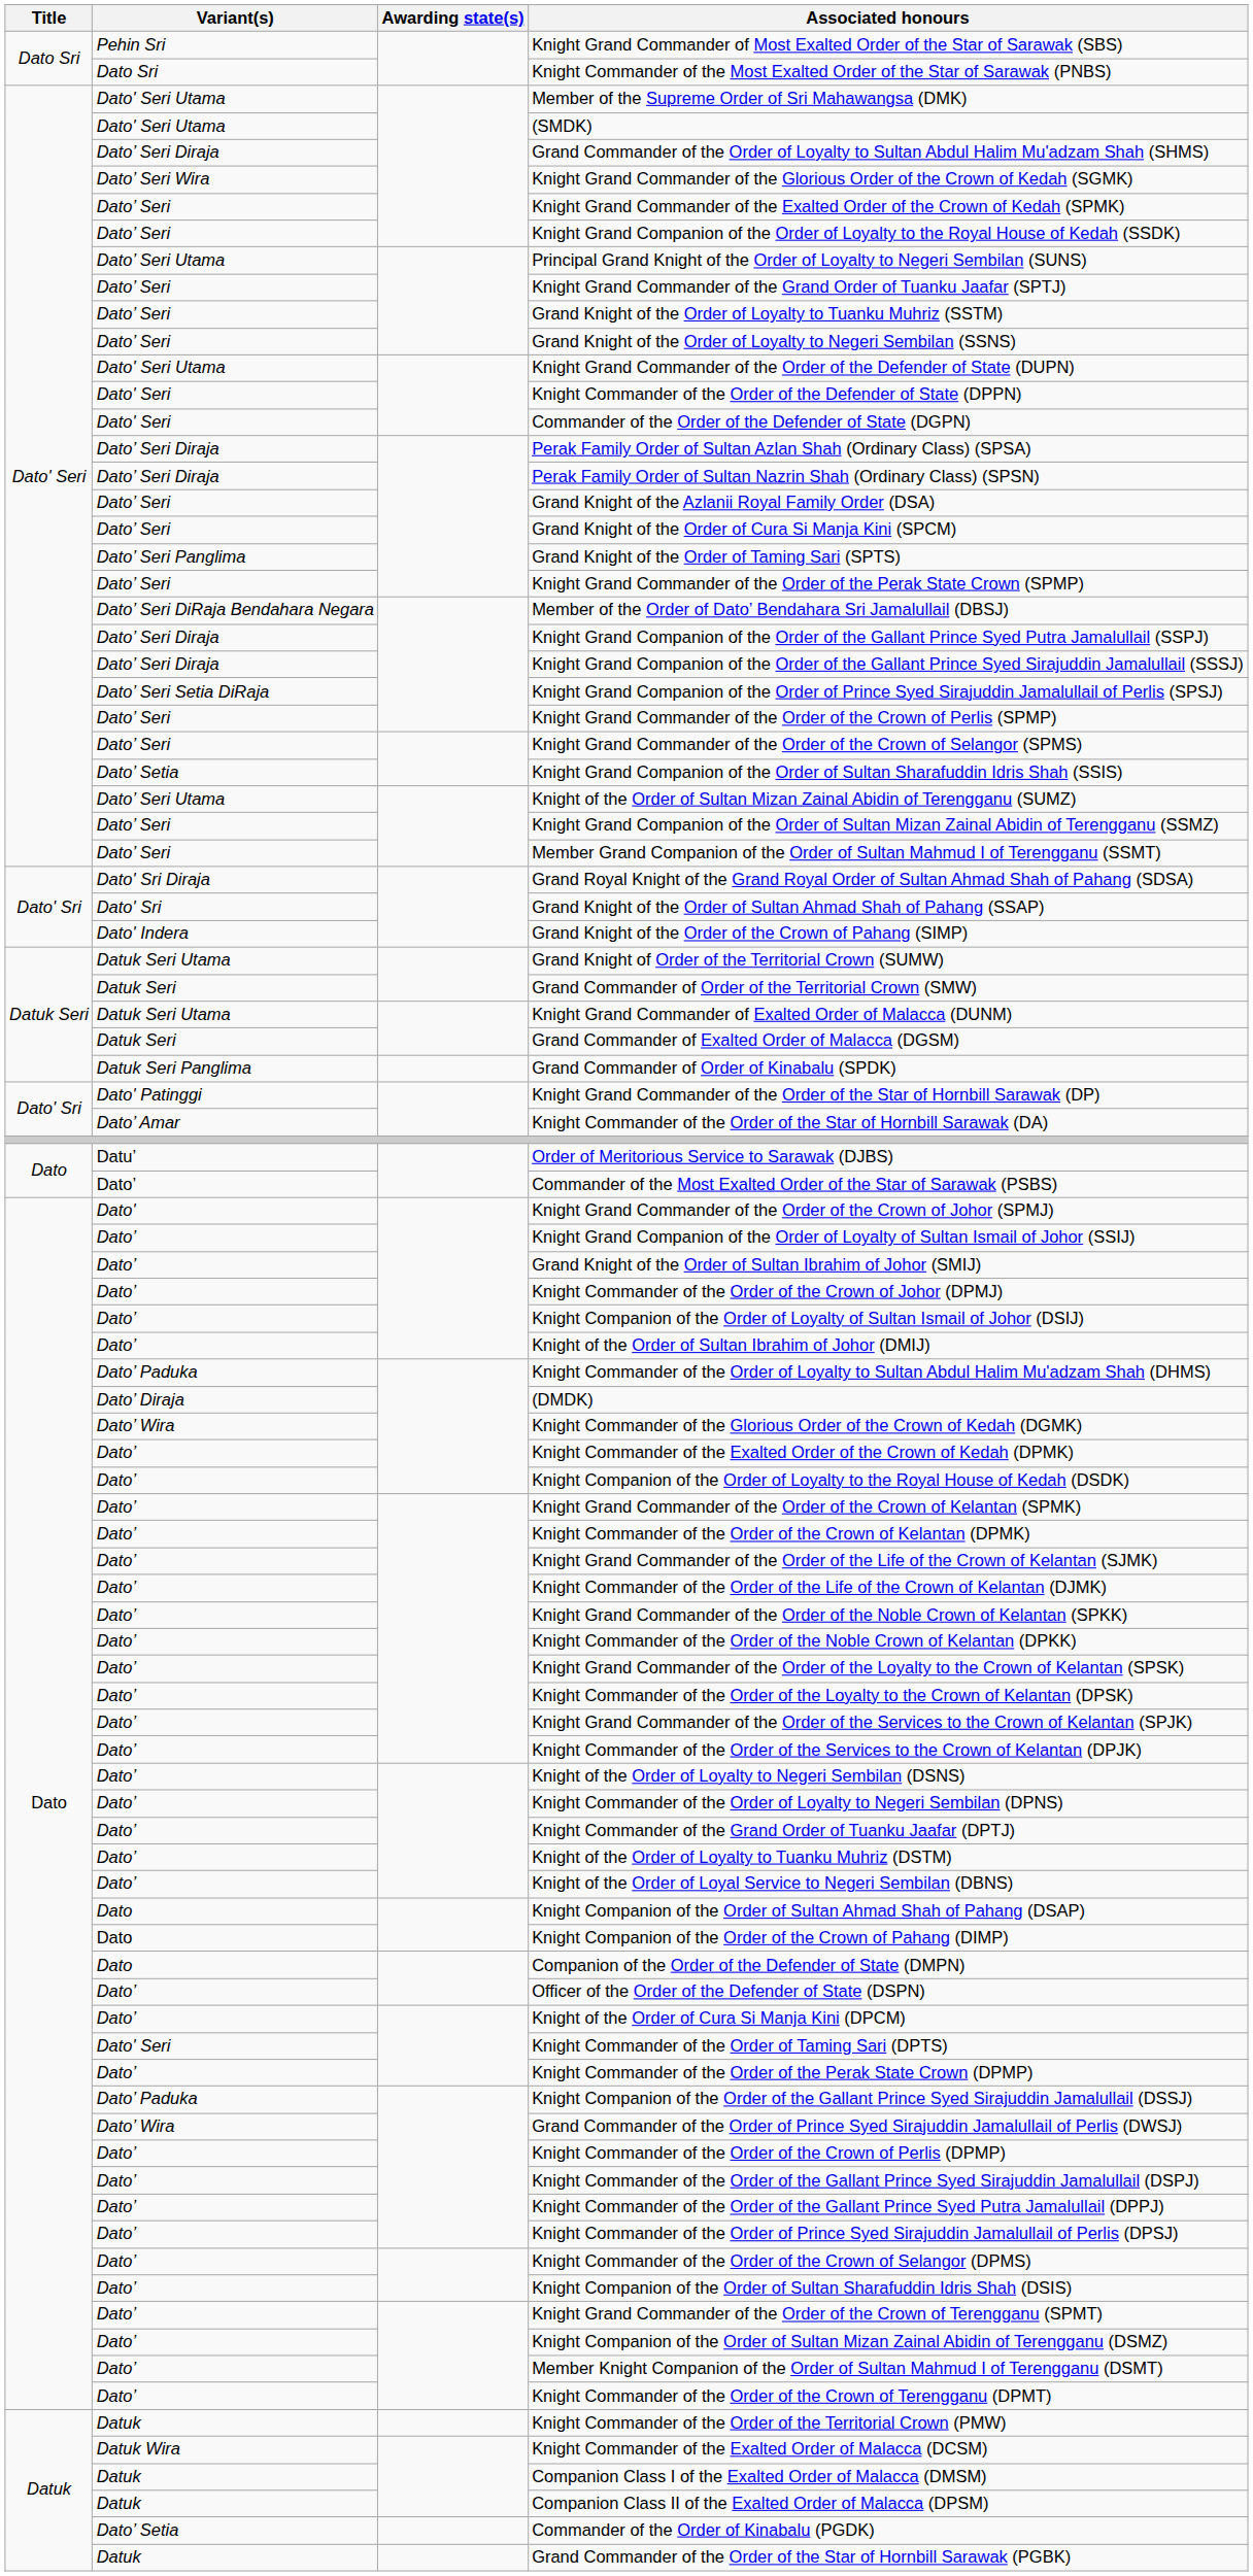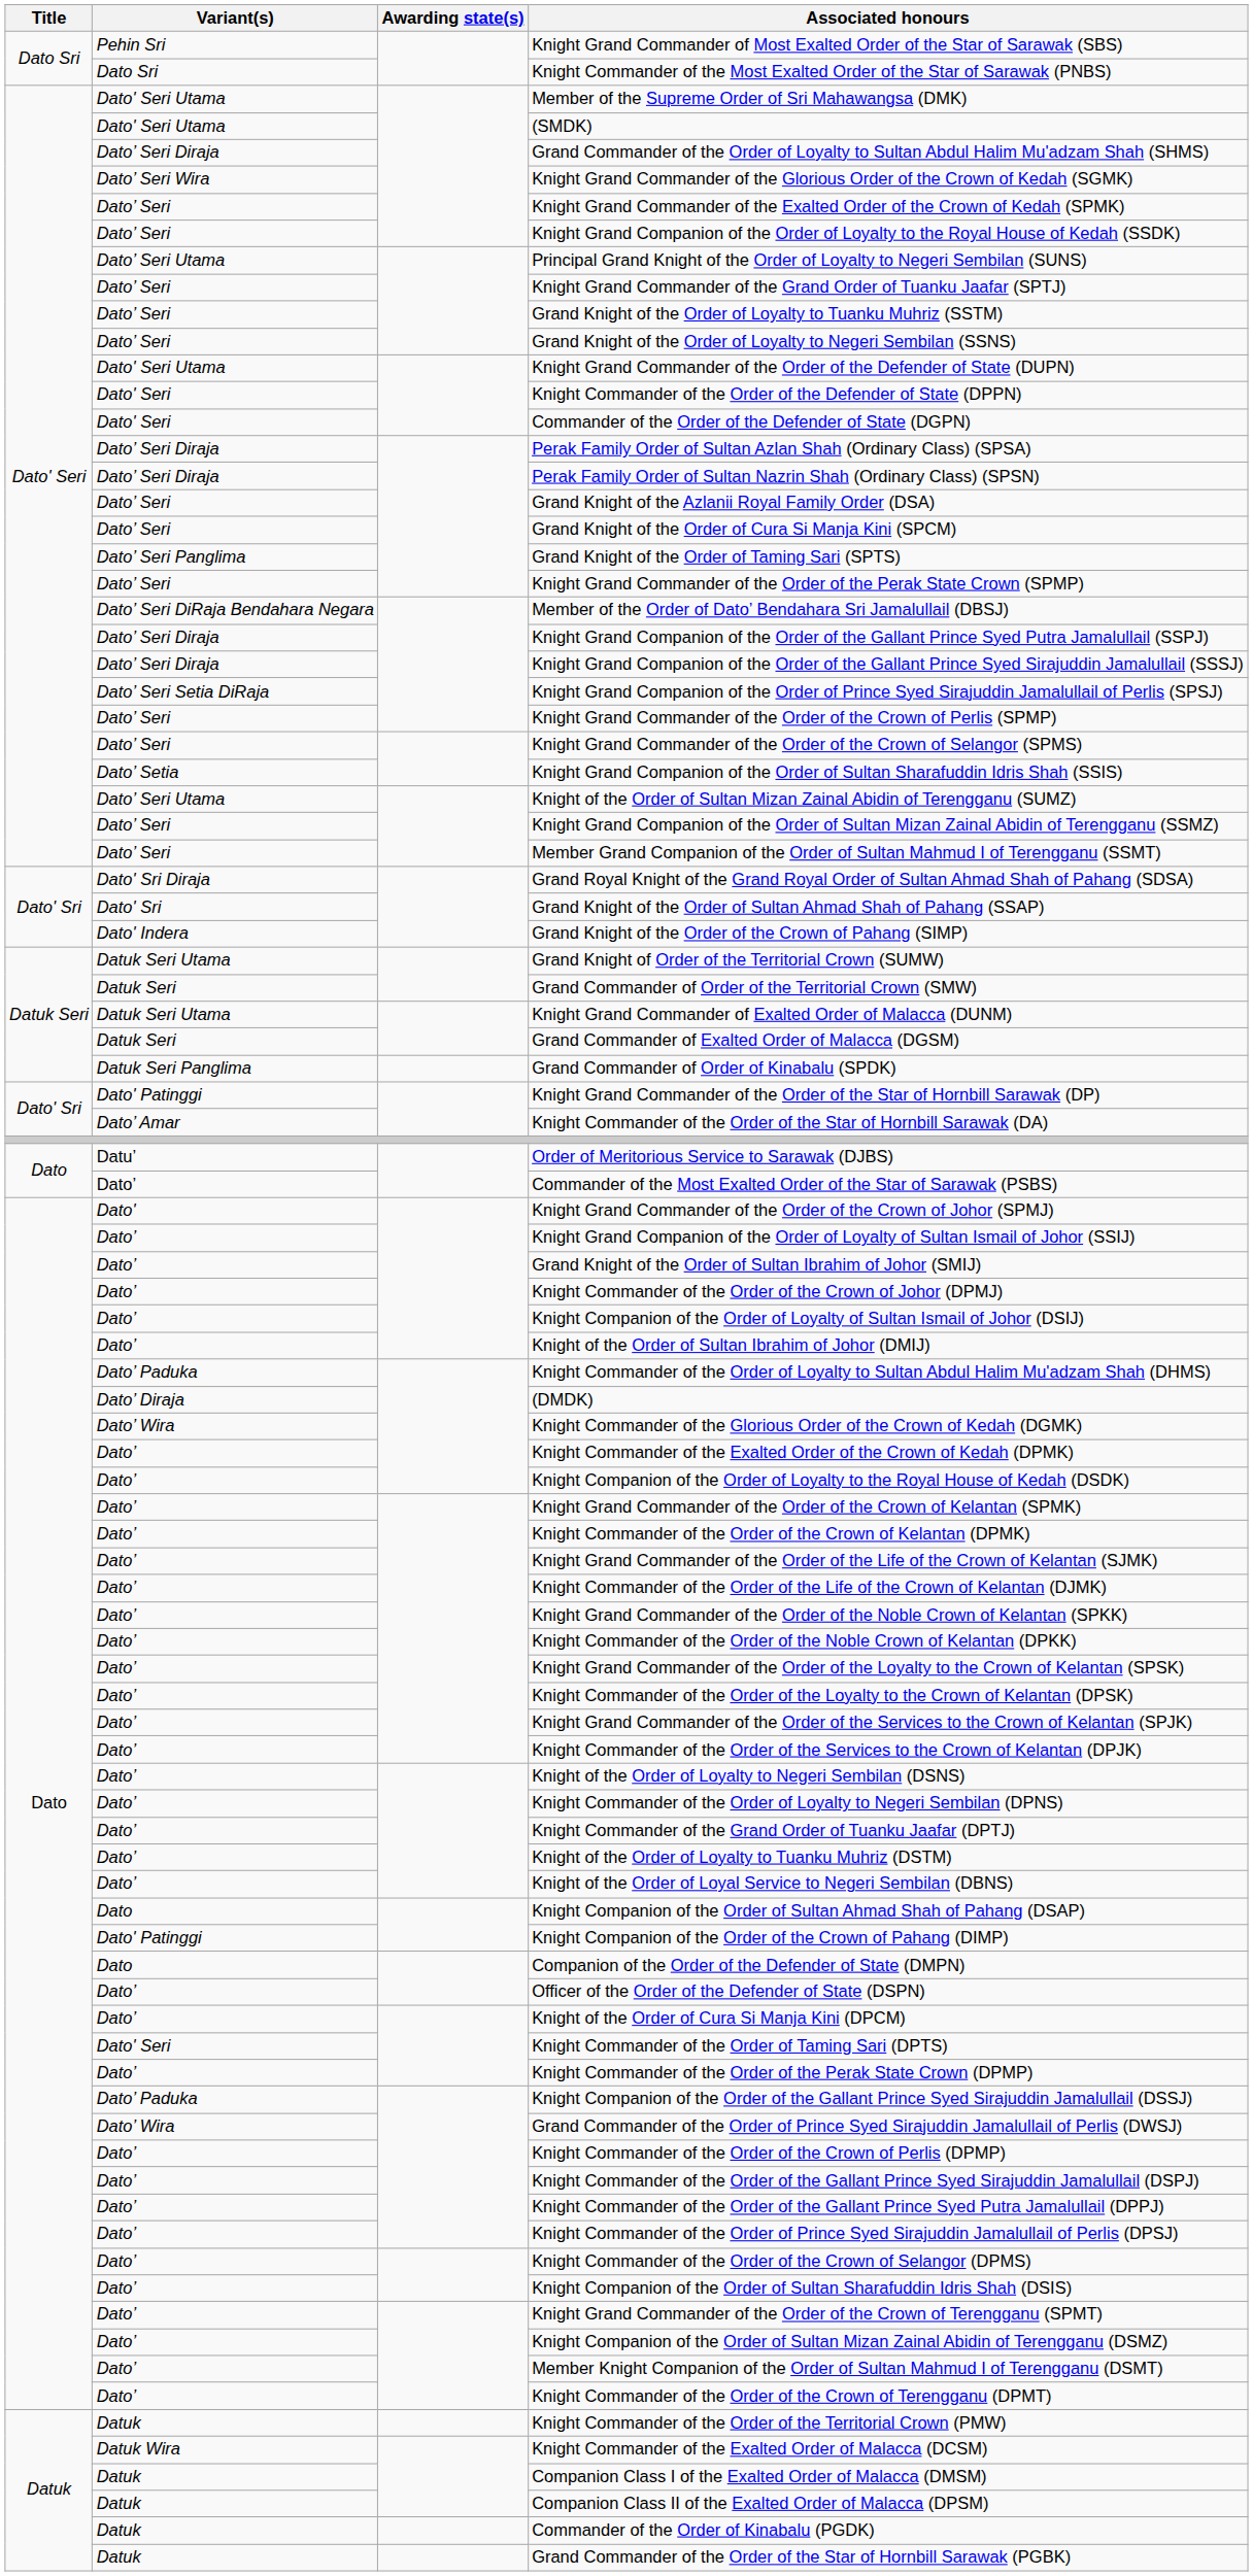Knight Companion of the Order of the Crown of Pahang (DIMP) | Variant(s): Dato -> Dato' Patinggi
Commander of the Order of Kinabalu (PGDK) | Variant(s): Dato’ Setia -> Datuk
